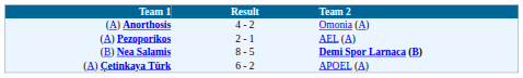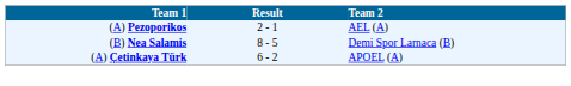- row: (A) Anorthosis | 4 - 2 | Omonia (A)
(B) Nea Salamis | Team 2: bold -> normal
